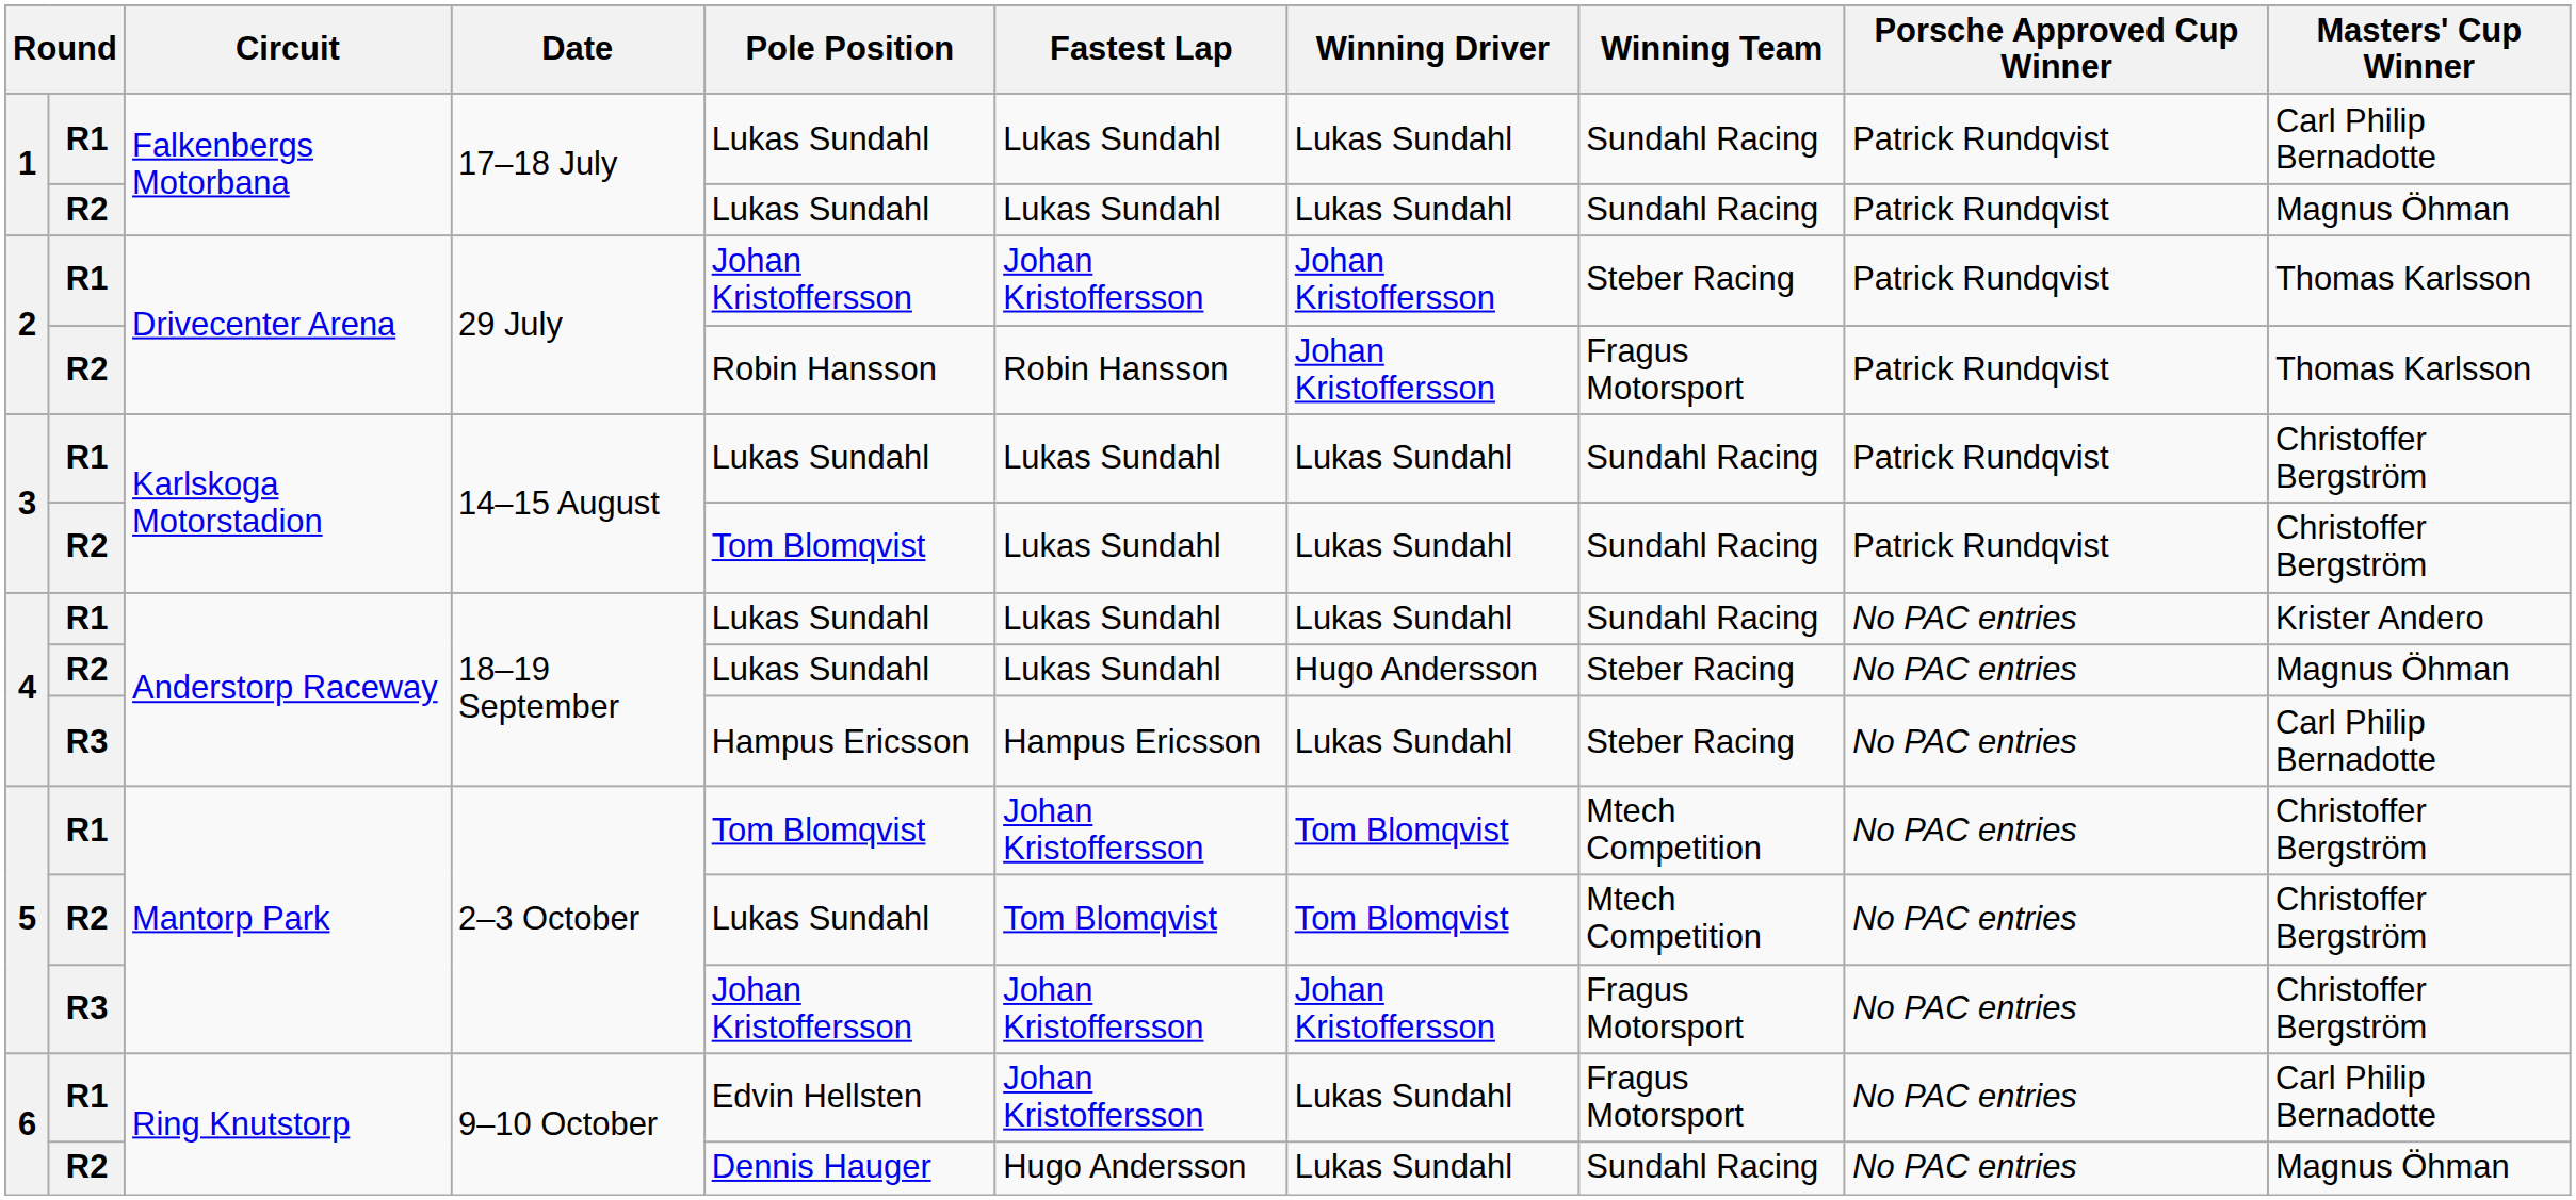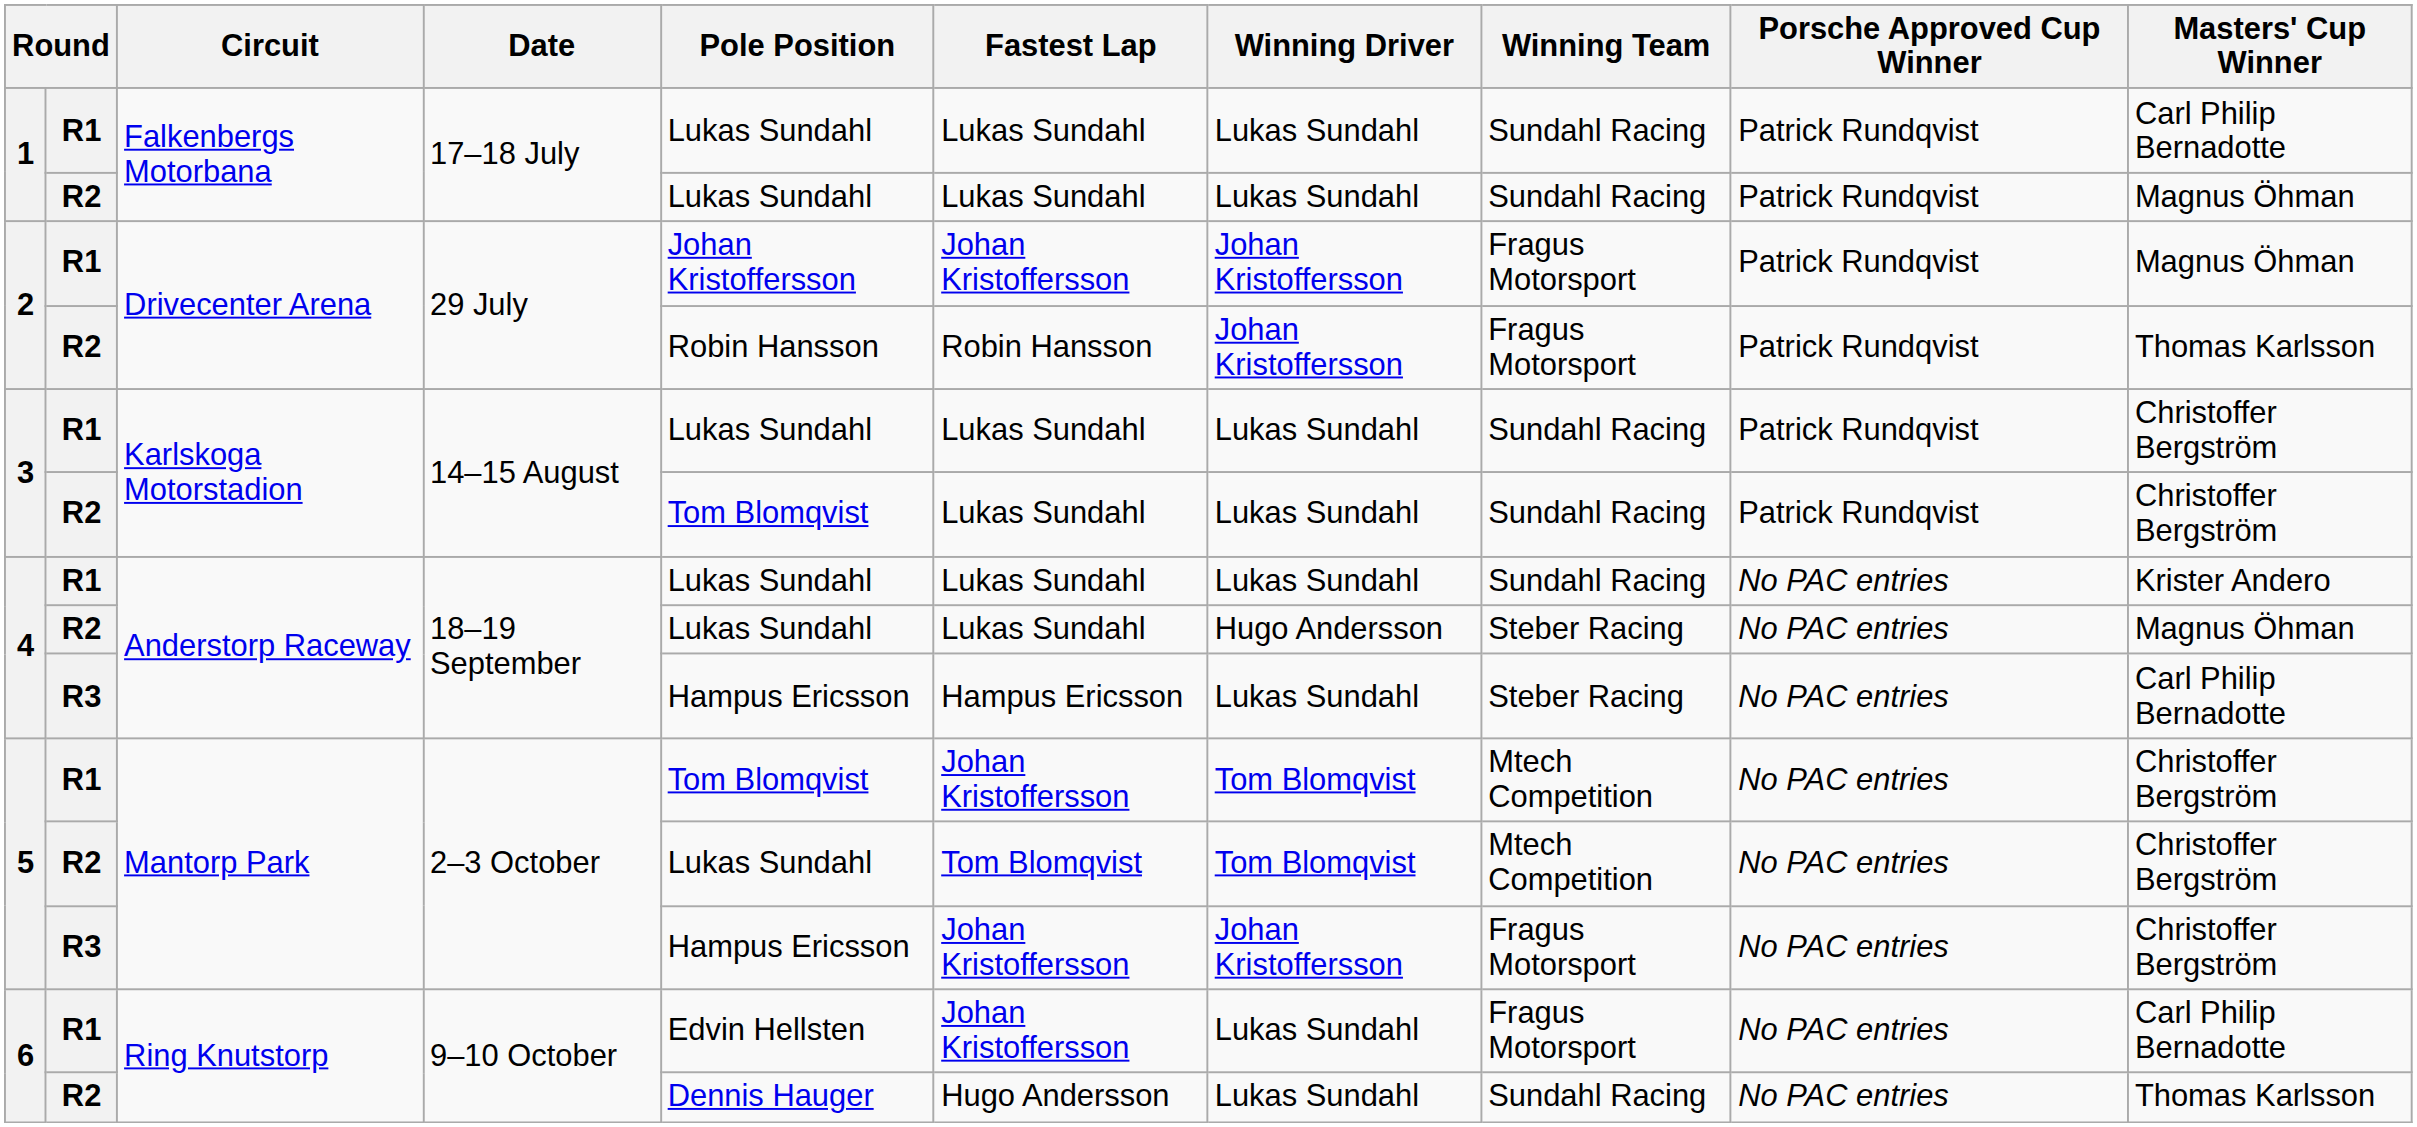2 / R1 | Winning Team: Steber Racing -> Fragus Motorsport
2 / R1 | Masters' Cup Winner: Thomas Karlsson -> Magnus Öhman
5 / R3 | Pole Position: Johan Kristoffersson -> Hampus Ericsson
6 / R2 | Masters' Cup Winner: Magnus Öhman -> Thomas Karlsson
